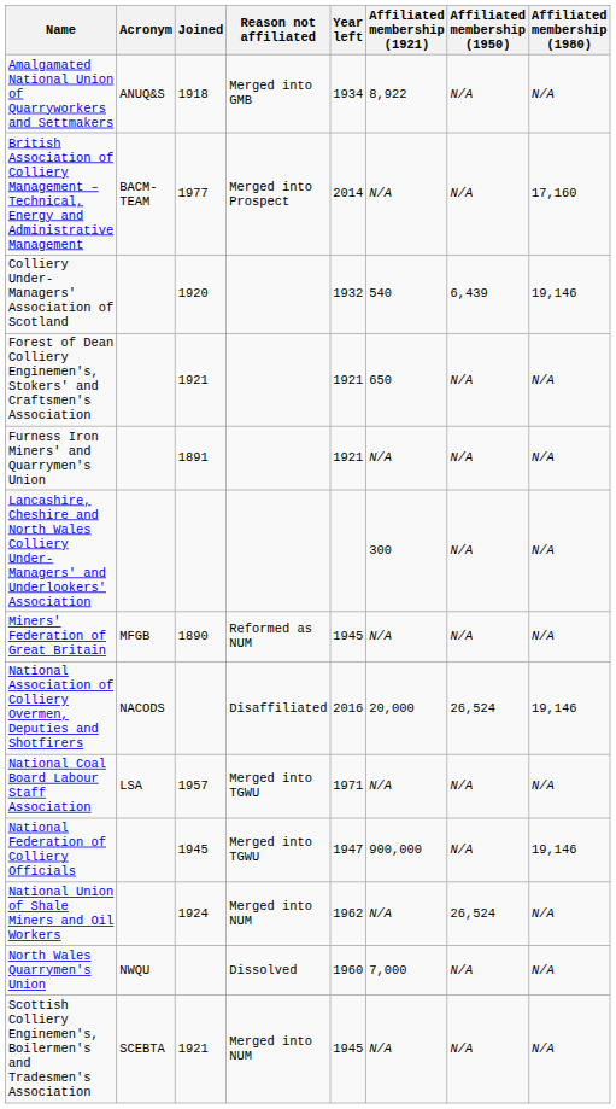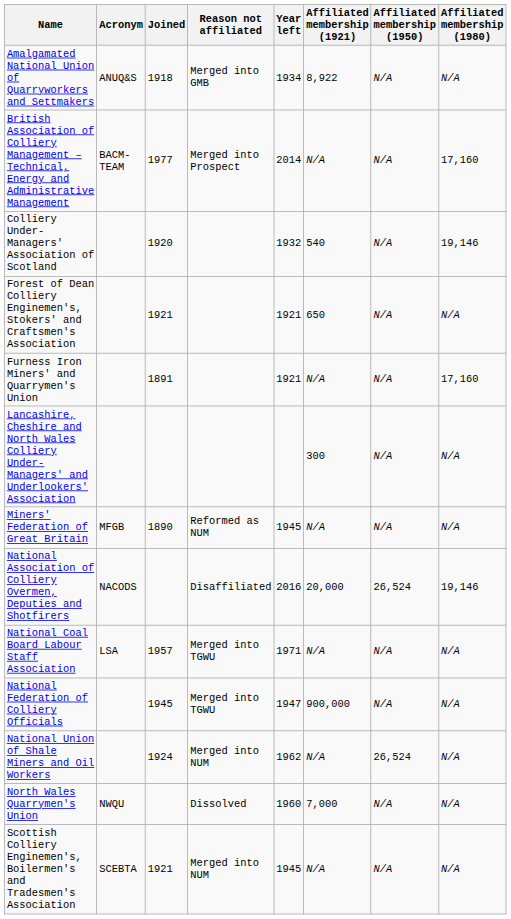Colliery Under-Managers' Association of Scotland | Affiliated membership (1950): 6,439 -> N/A
Furness Iron Miners' and Quarrymen's Union | Affiliated membership (1980): N/A -> 17,160
National Federation of Colliery Officials | Affiliated membership (1980): 19,146 -> N/A
